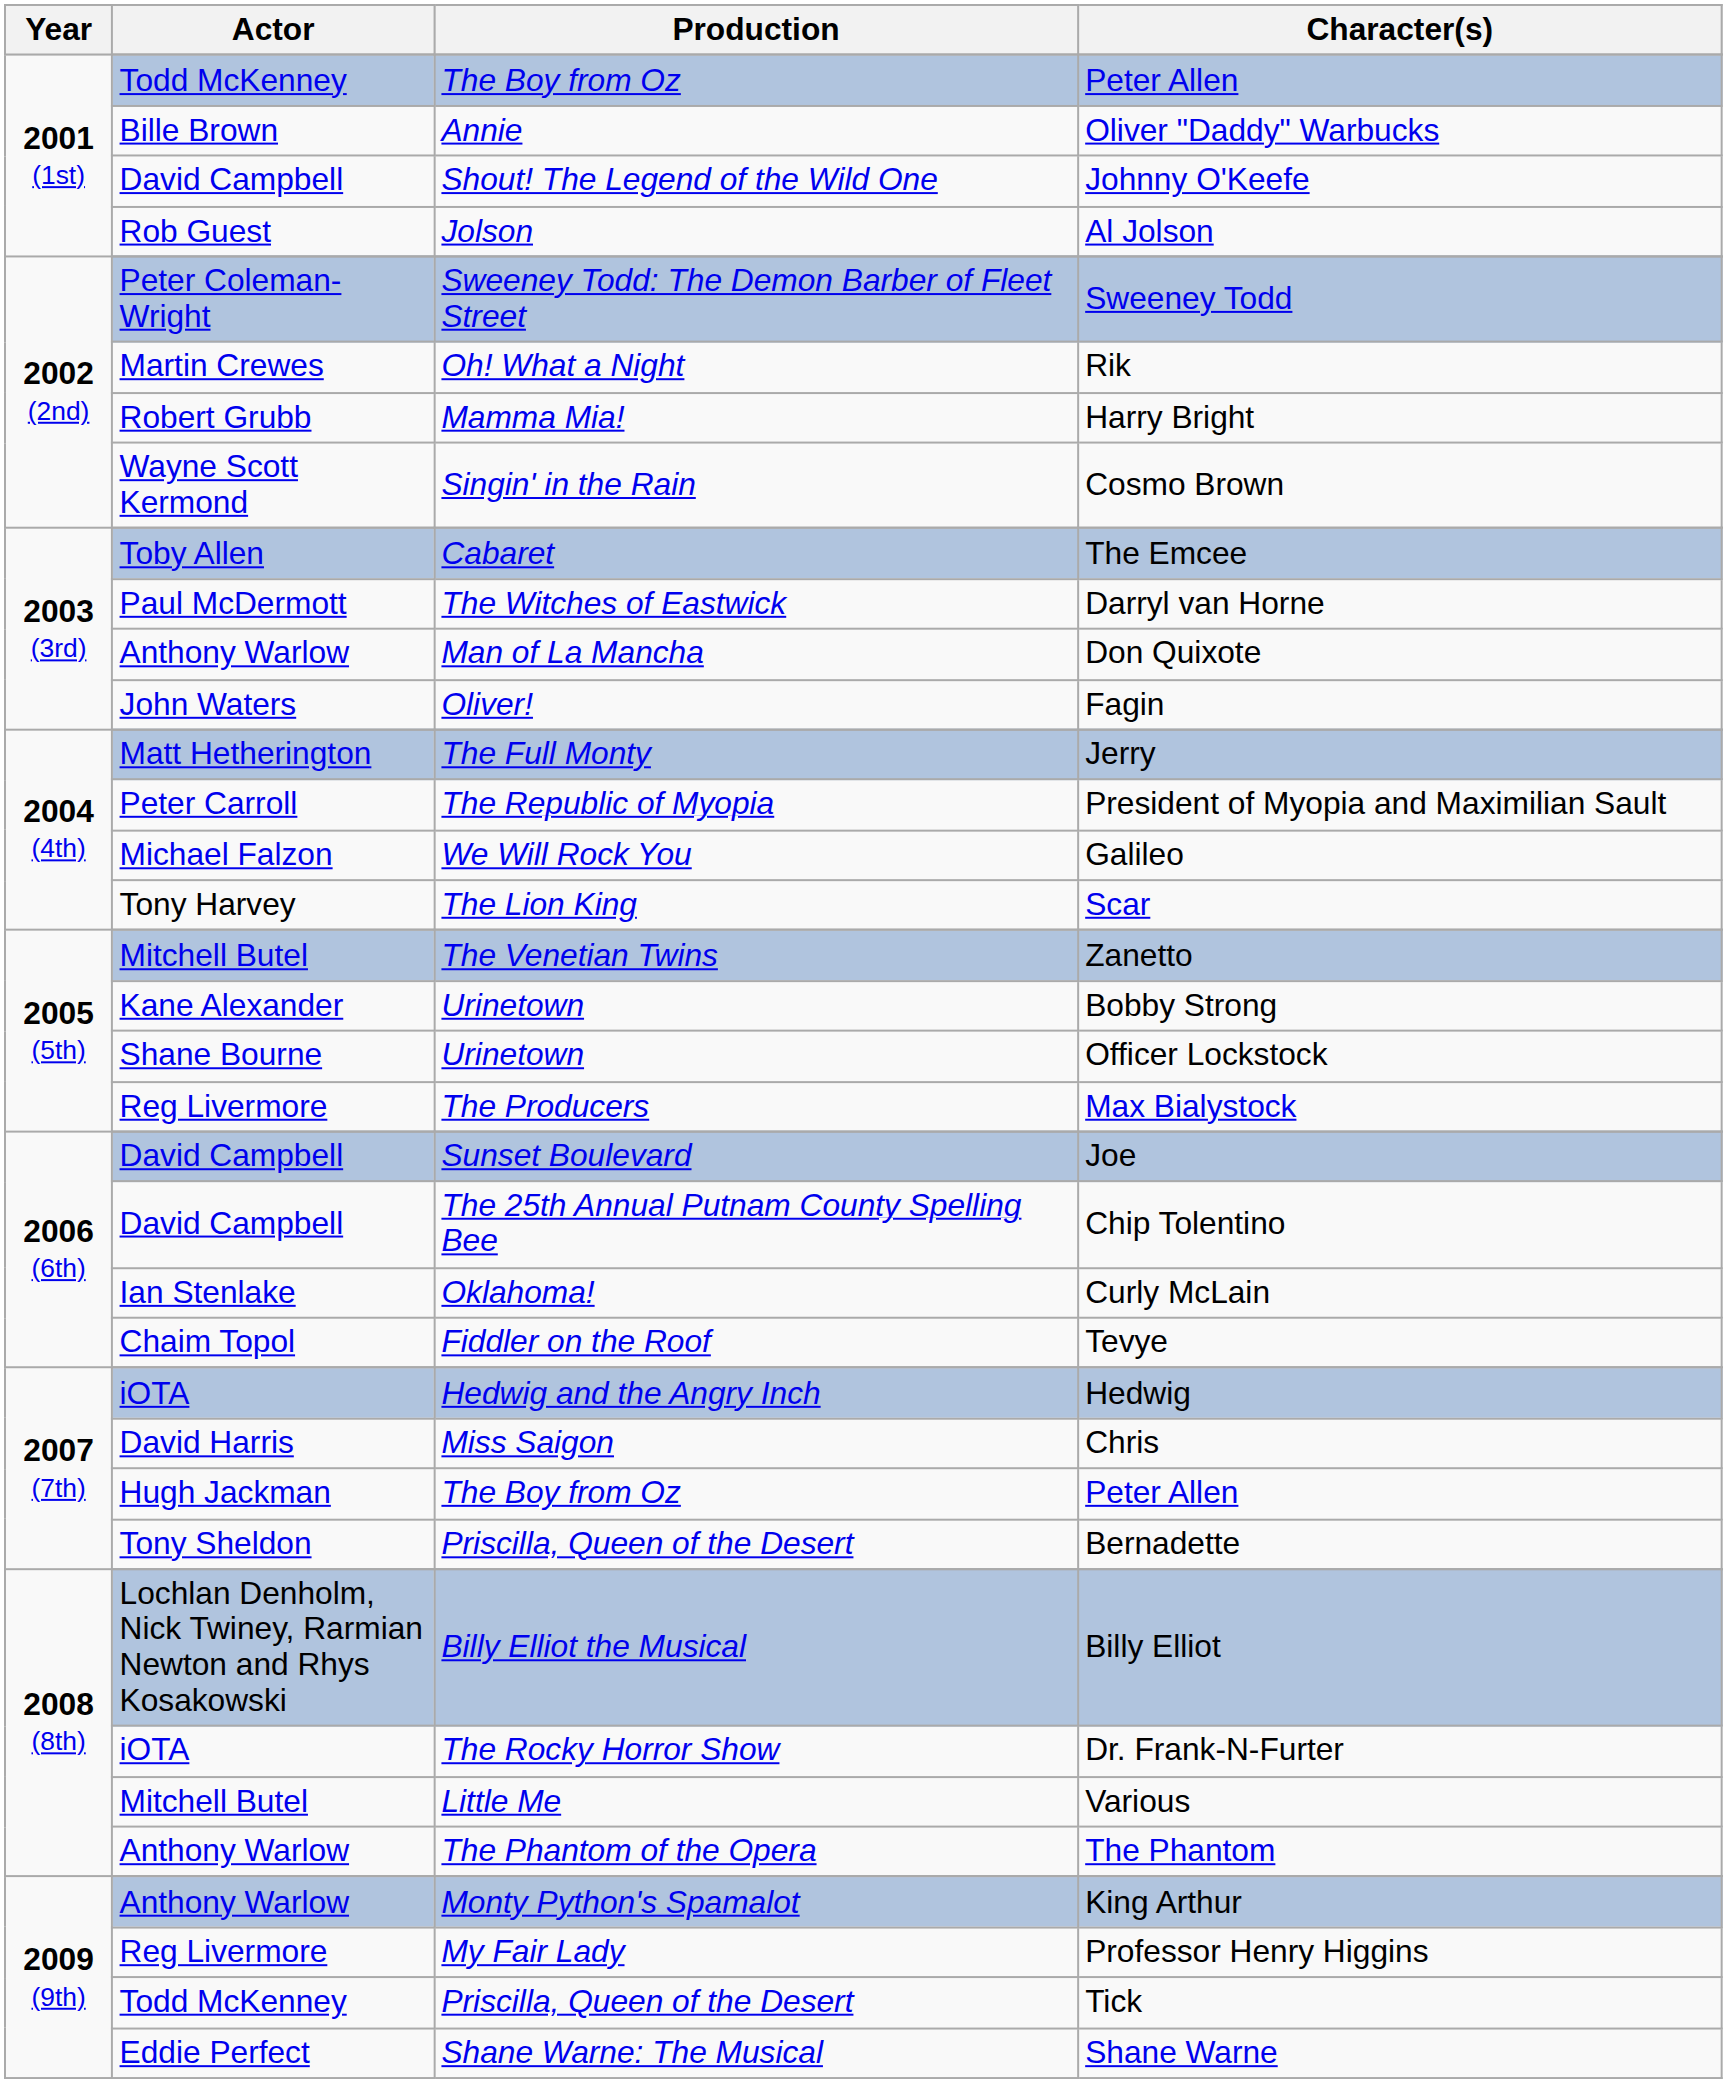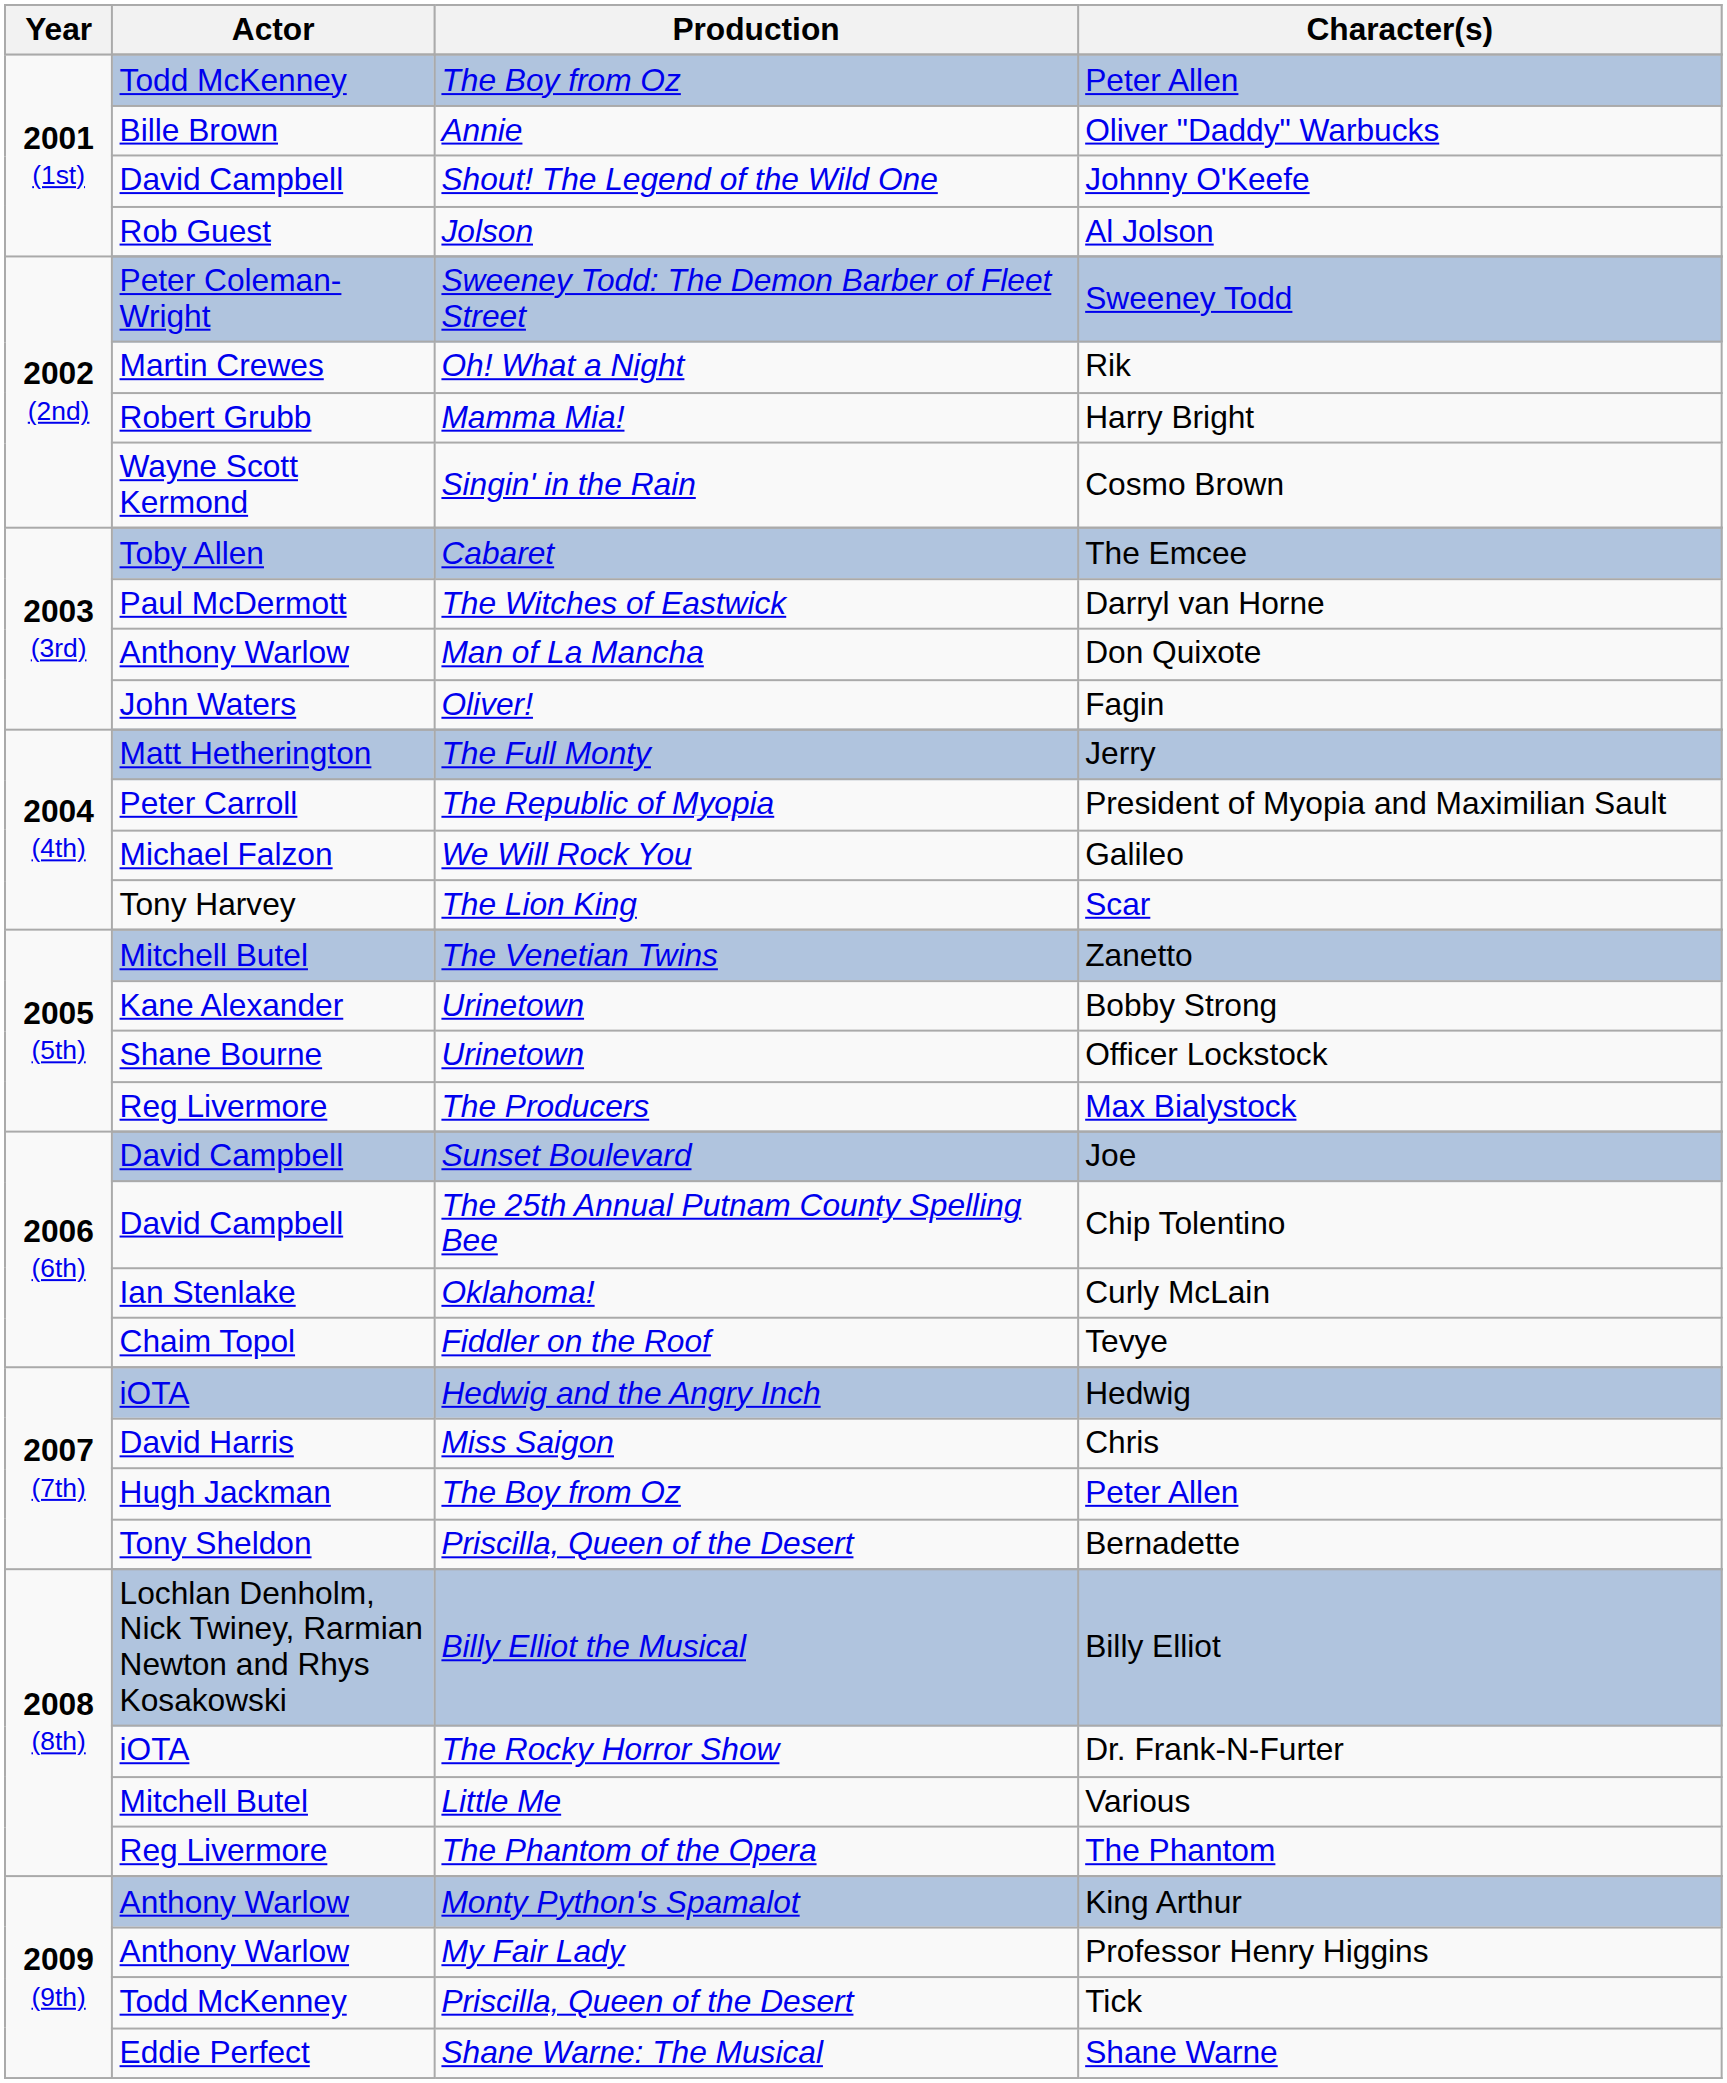The Phantom | Actor: Anthony Warlow -> Reg Livermore
Professor Henry Higgins | Actor: Reg Livermore -> Anthony Warlow
